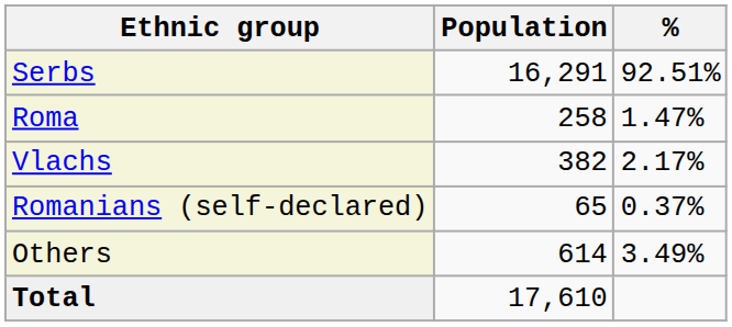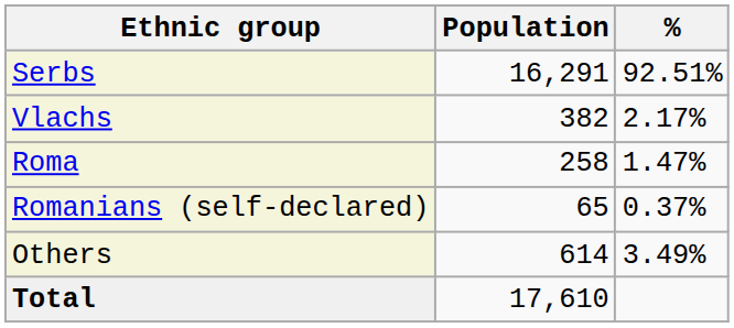rows swapped: Vlachs <-> Roma
